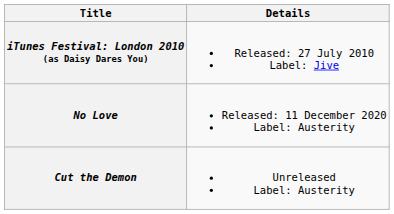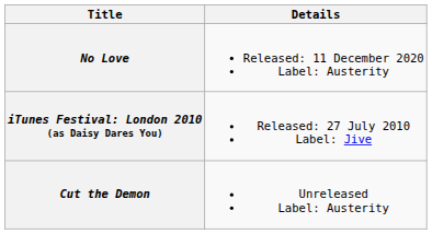rows swapped: iTunes Festival: London 2010 (as Daisy Dares You) <-> No Love
